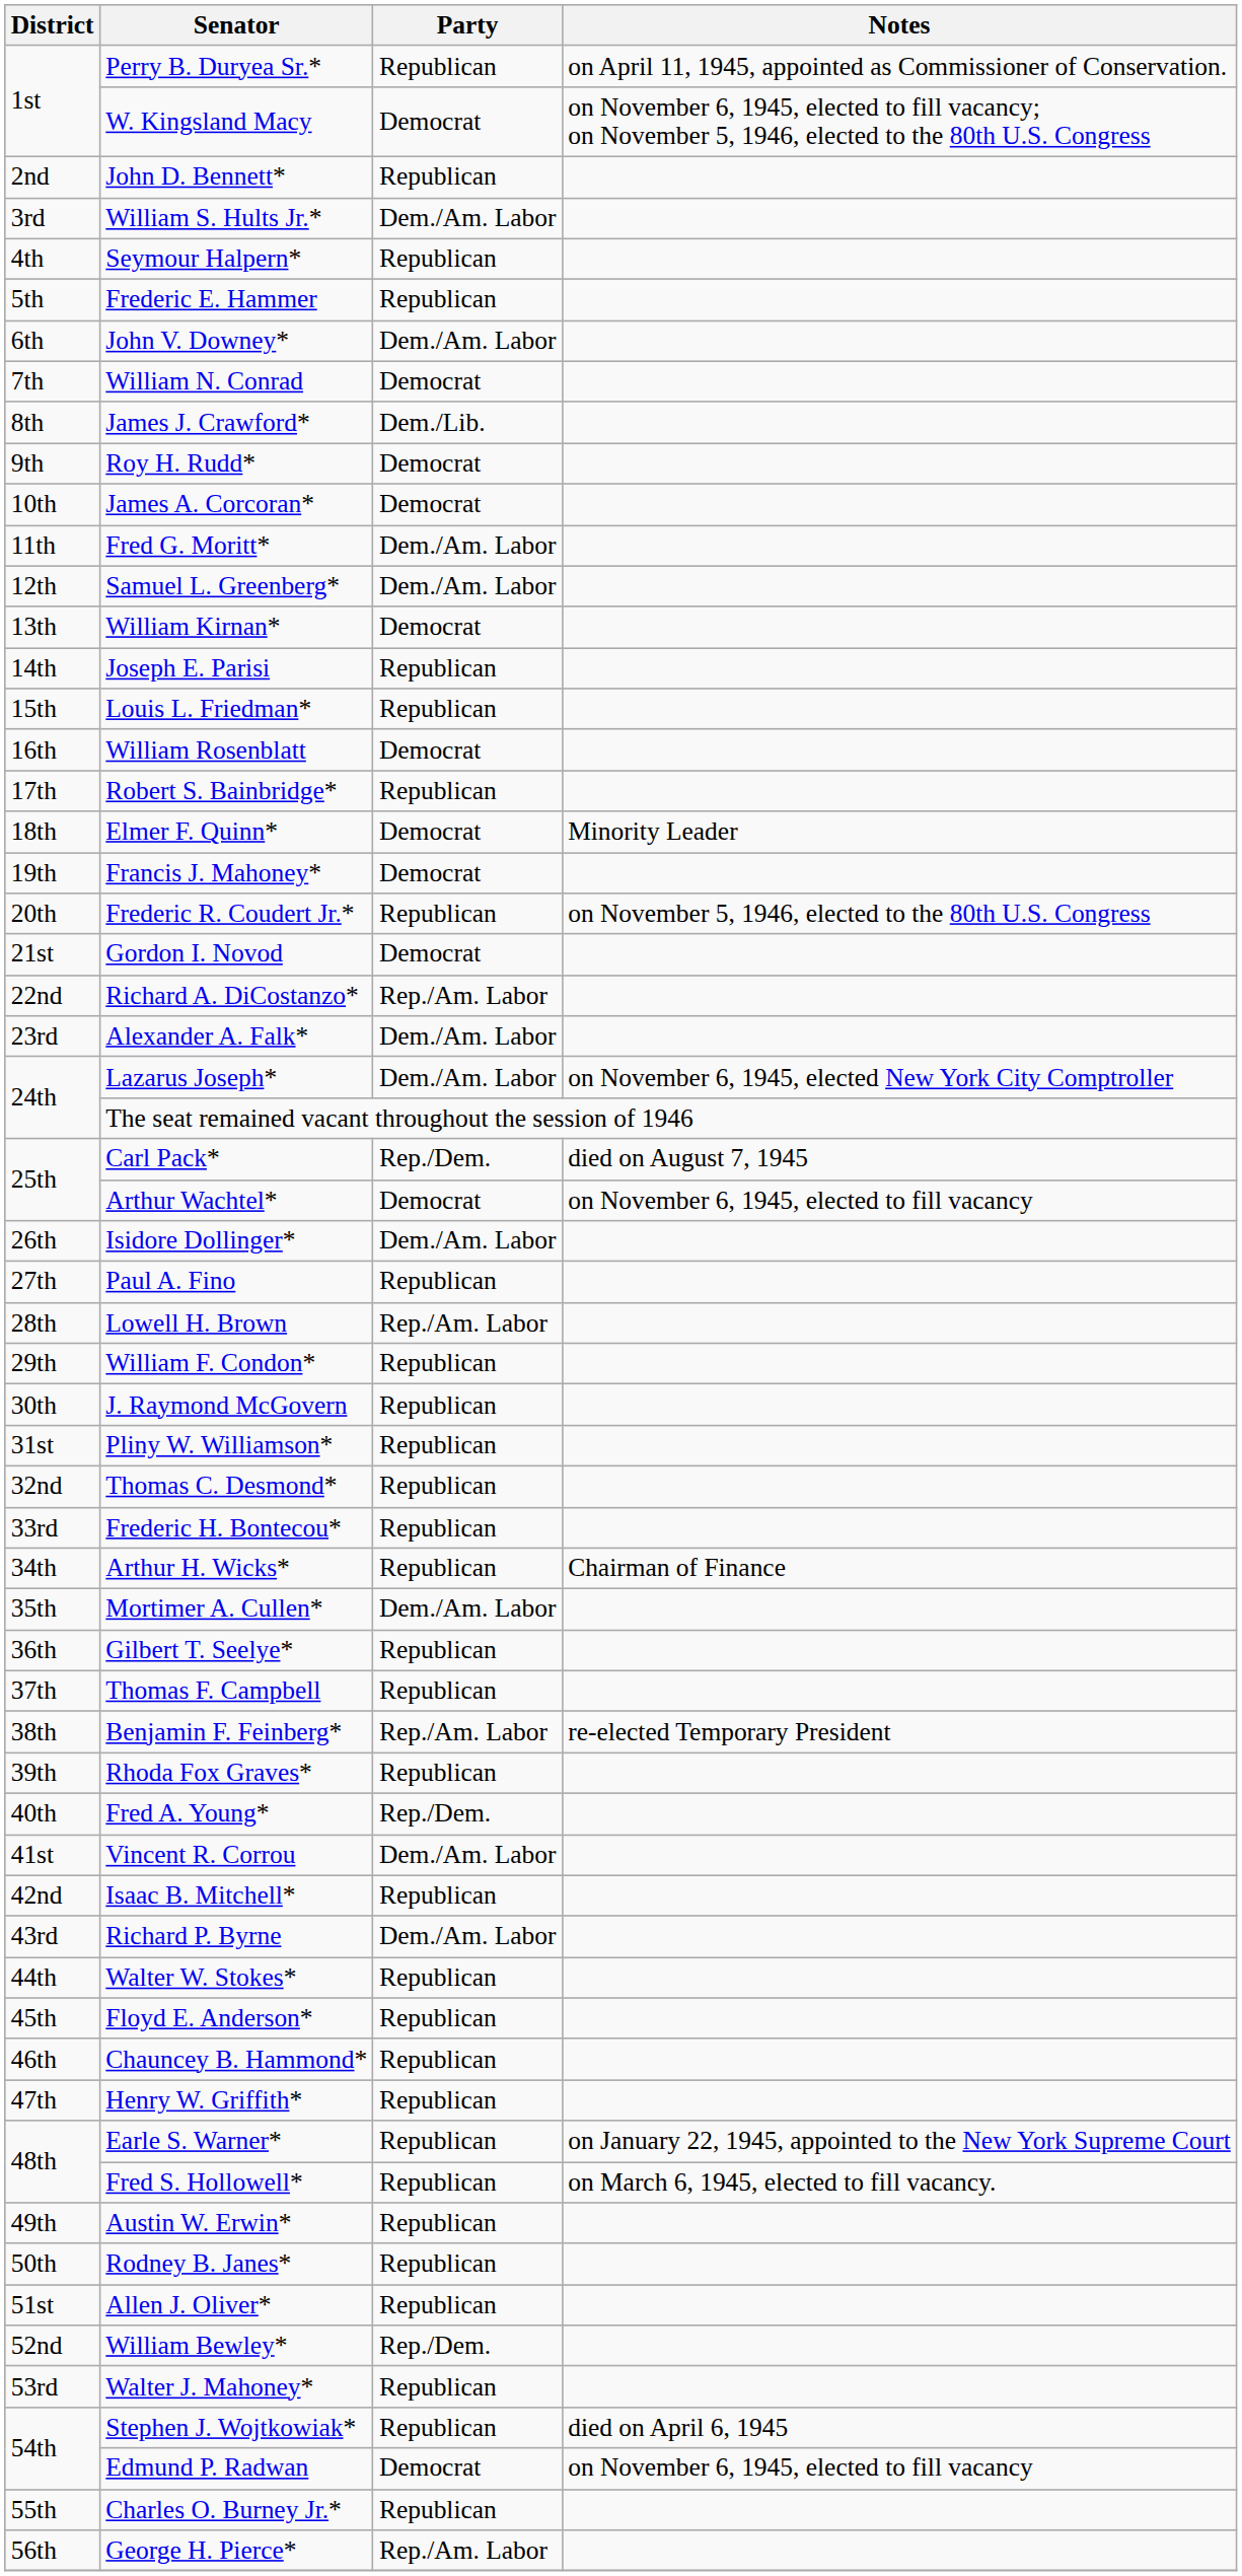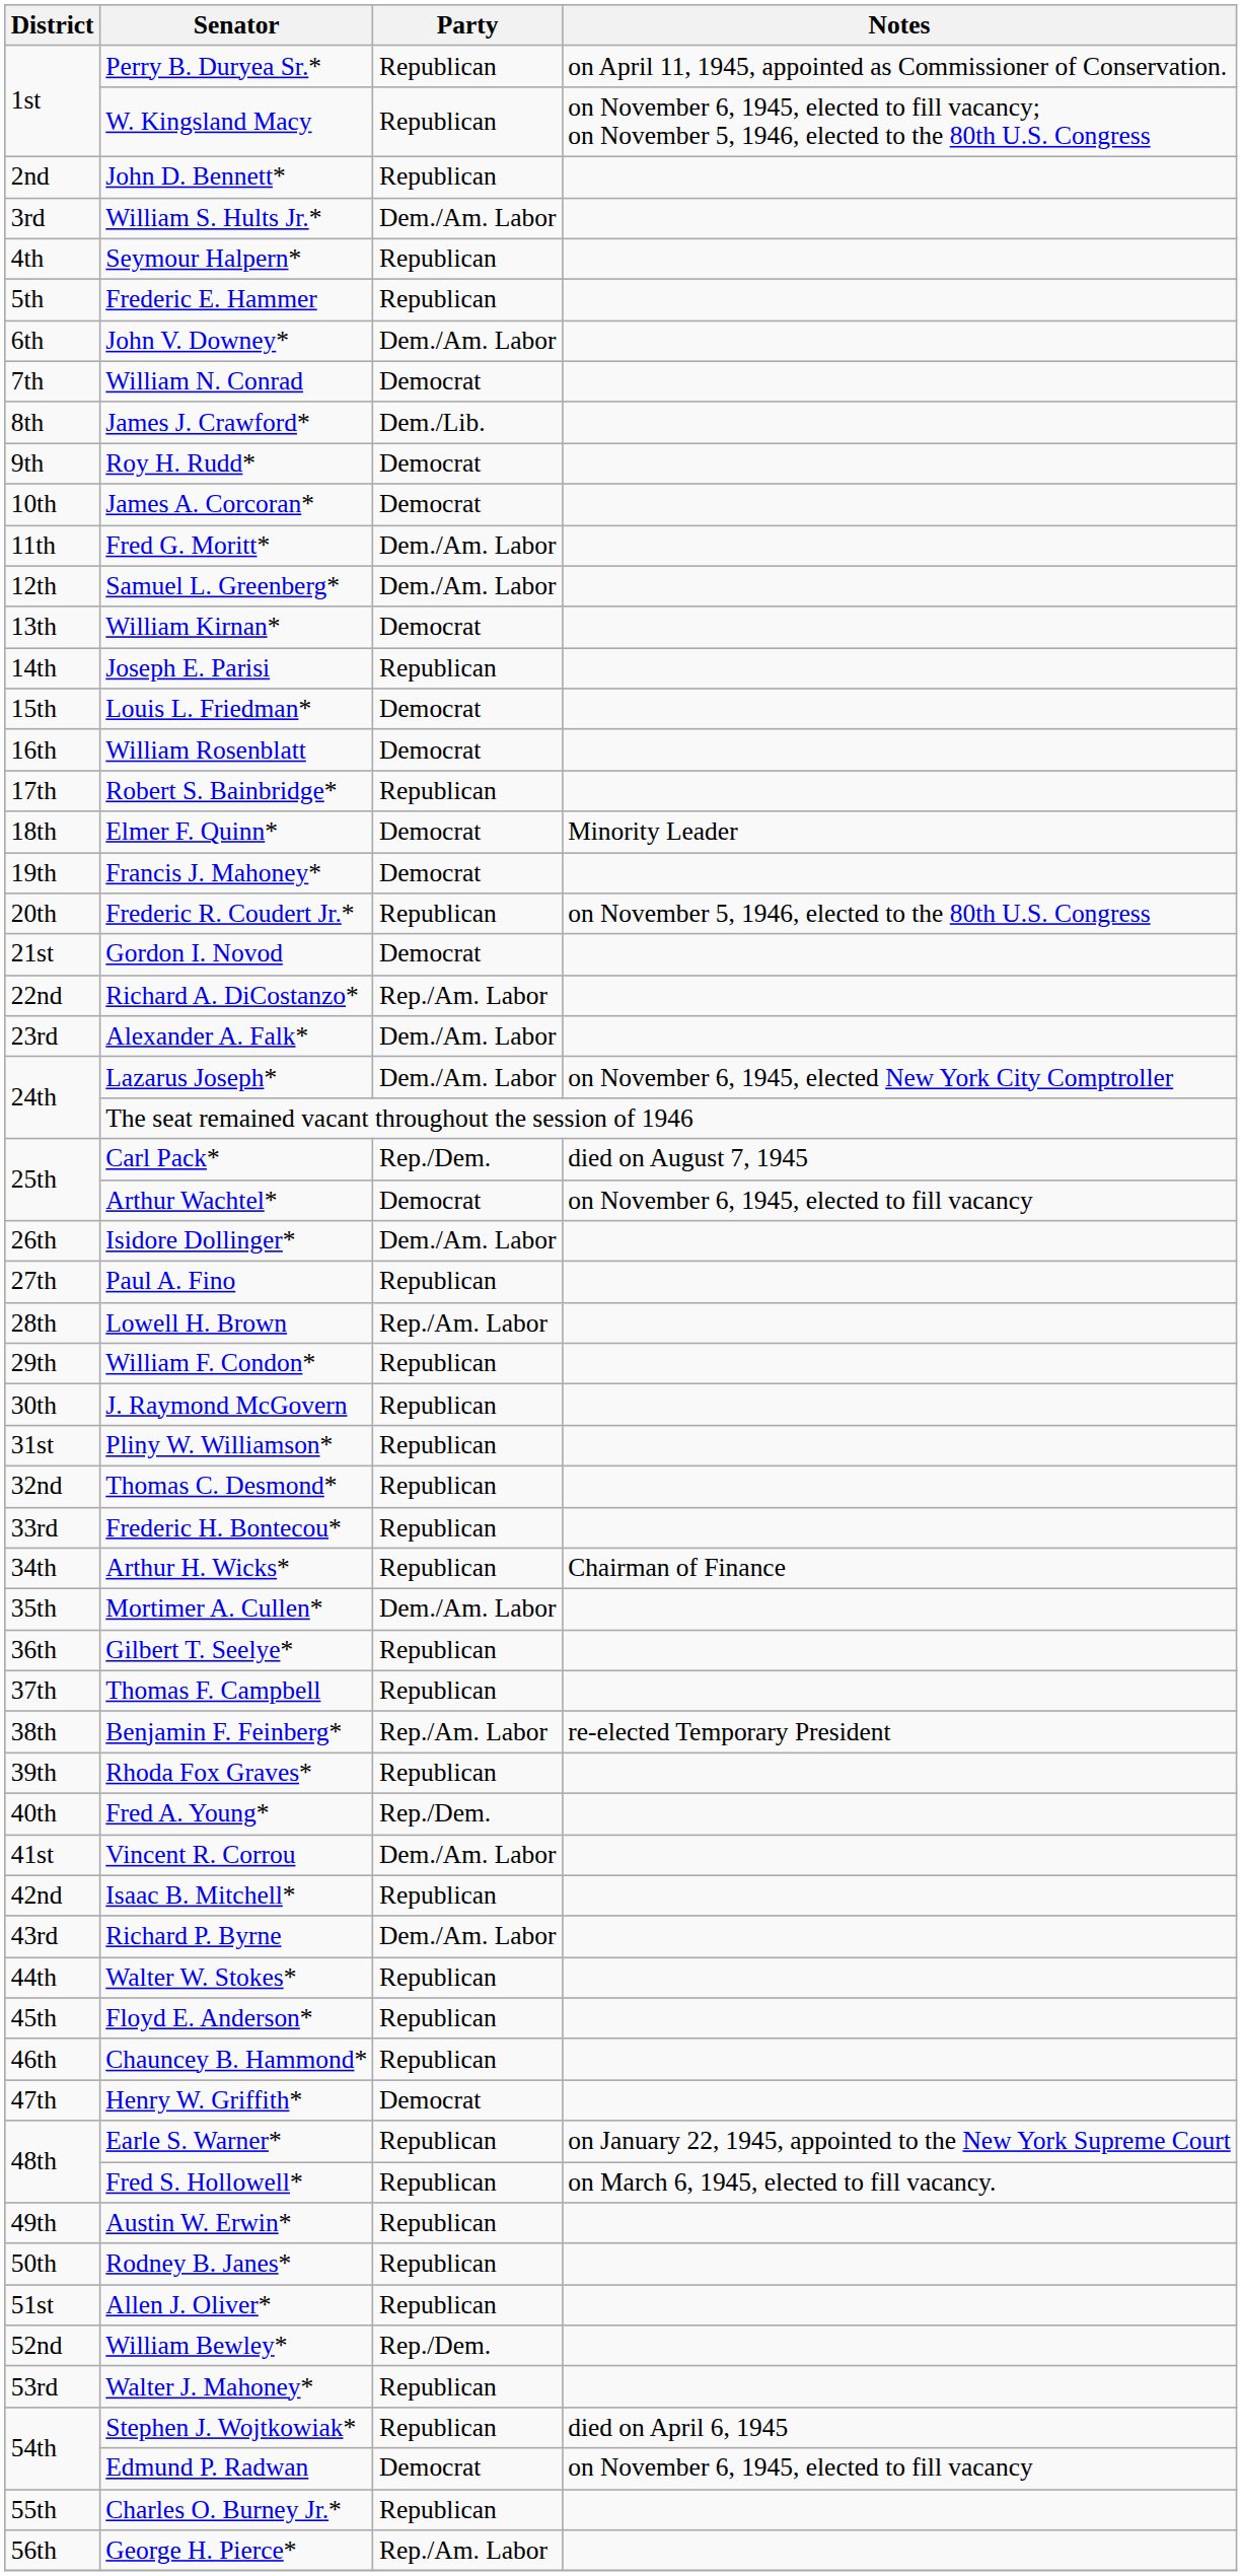W. Kingsland Macy | Party: Democrat -> Republican
Louis L. Friedman* | Party: Republican -> Democrat
Henry W. Griffith* | Party: Republican -> Democrat
